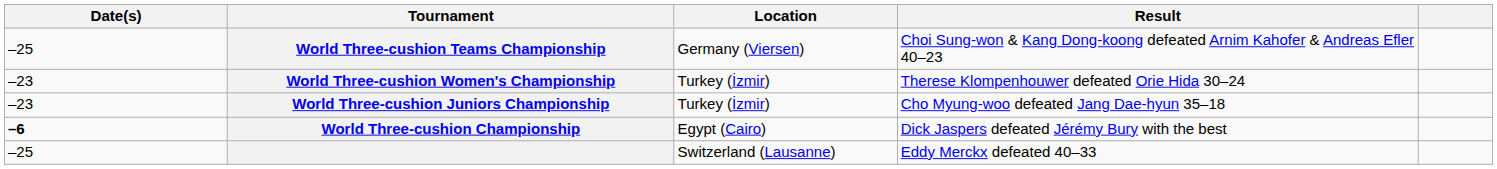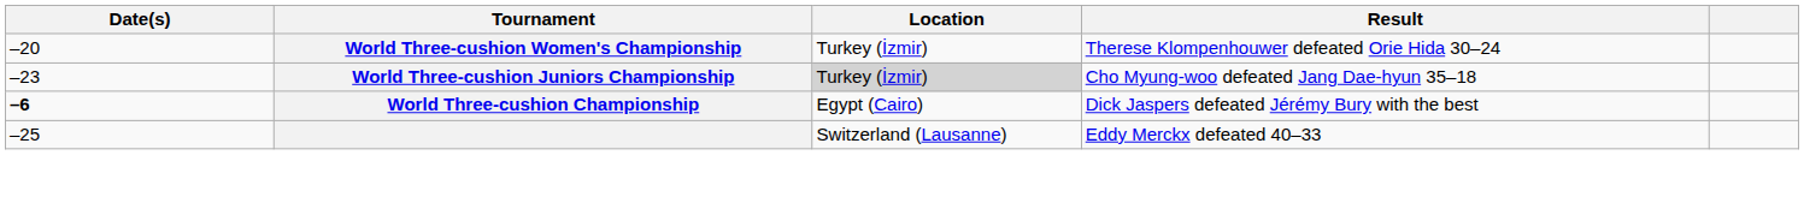- row: –25 | World Three-cushion Teams Championship | Germany (Viersen) | Choi Sung-won & Kang Dong-koong defeated Arnim Kahofer & Andreas Efler 40–23
World Three-cushion Women's Championship | Date(s): –23 -> –20
World Three-cushion Juniors Championship | Location: no background -> lightgrey background
